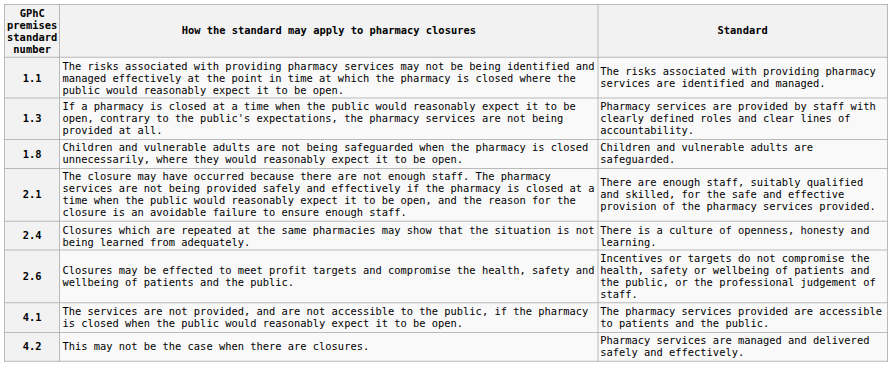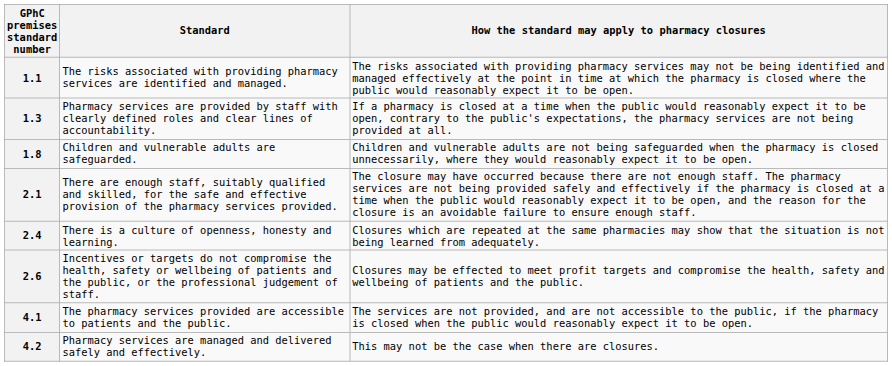columns swapped: Standard <-> How the standard may apply to pharmacy closures
